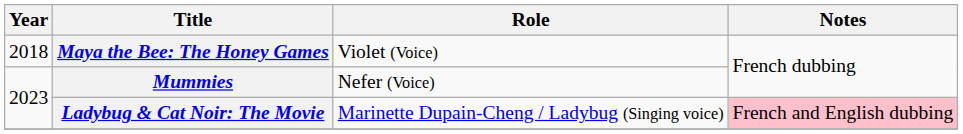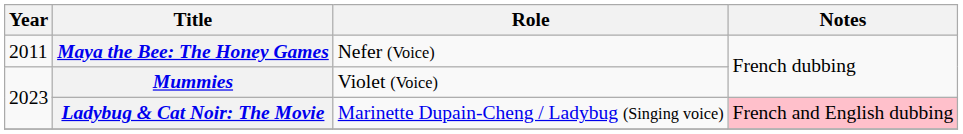Maya the Bee: The Honey Games | Year: 2018 -> 2011
Maya the Bee: The Honey Games | Role: Violet (Voice) -> Nefer (Voice)
Mummies | Role: Nefer (Voice) -> Violet (Voice)
